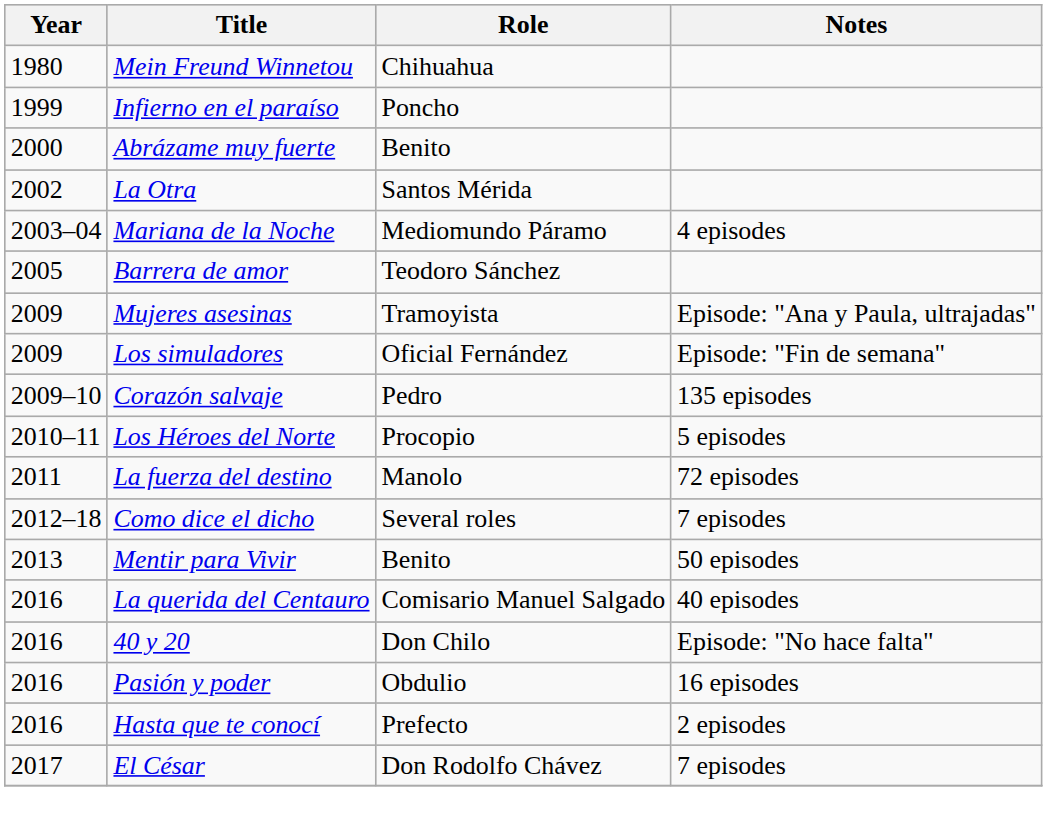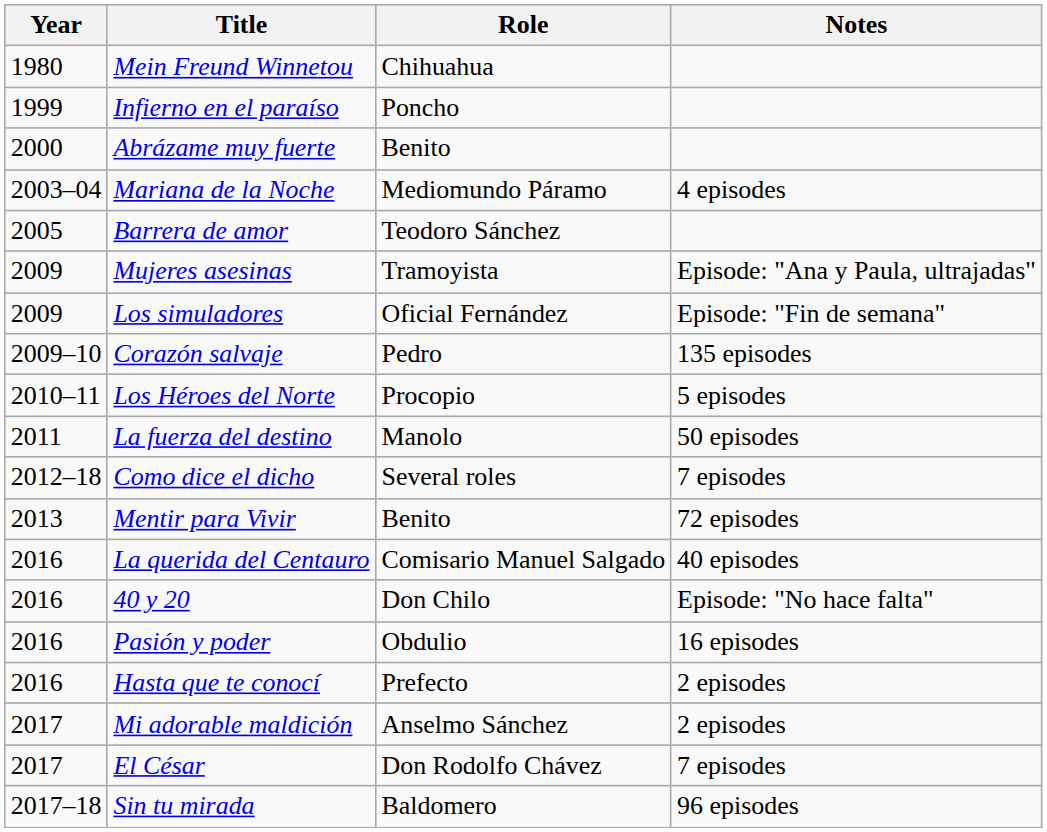- row: 2002 | La Otra | Santos Mérida
La fuerza del destino | Notes: 72 episodes -> 50 episodes
Mentir para Vivir | Notes: 50 episodes -> 72 episodes
+ row: 2017 | Mi adorable maldición | Anselmo Sánchez | 2 episodes
+ row: 2017–18 | Sin tu mirada | Baldomero | 96 episodes
